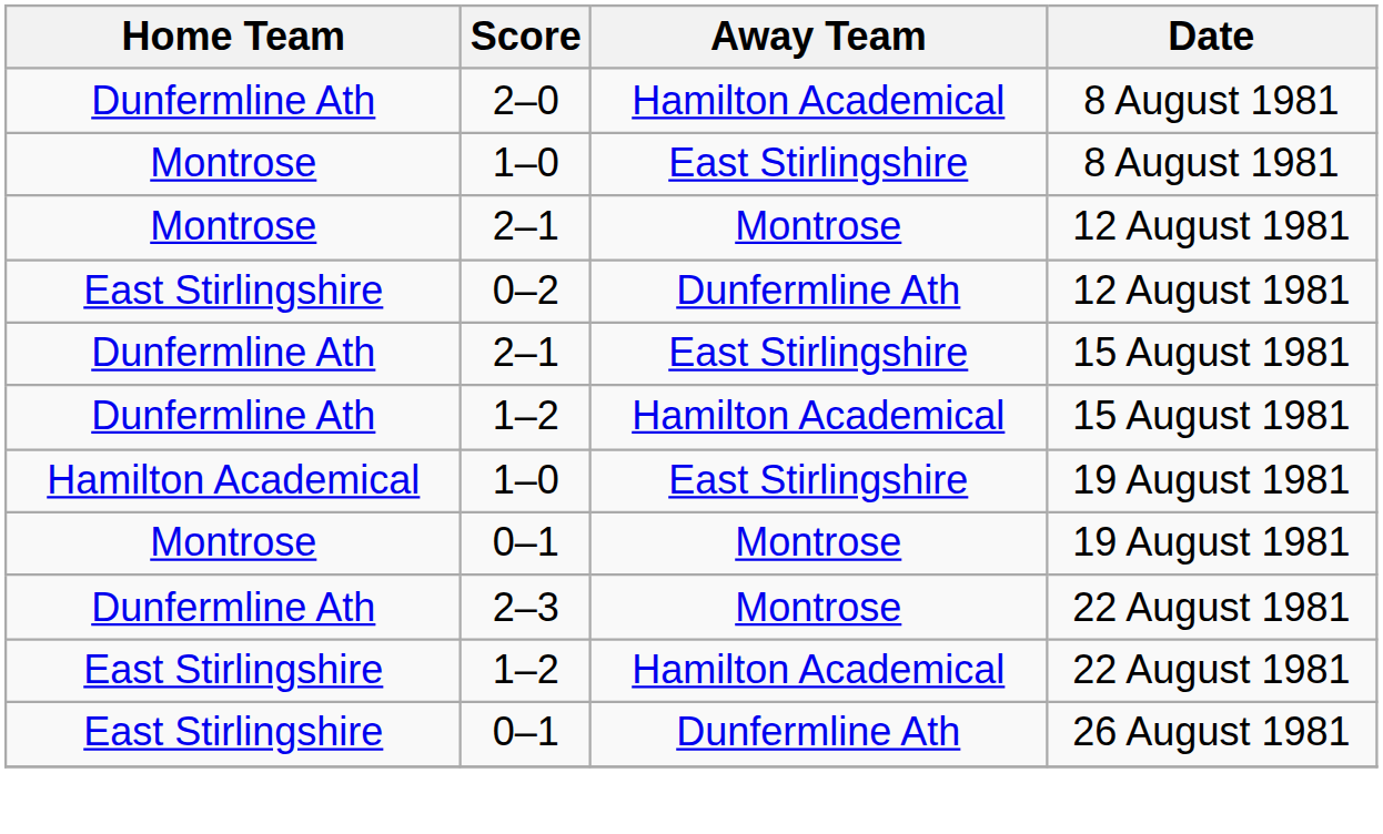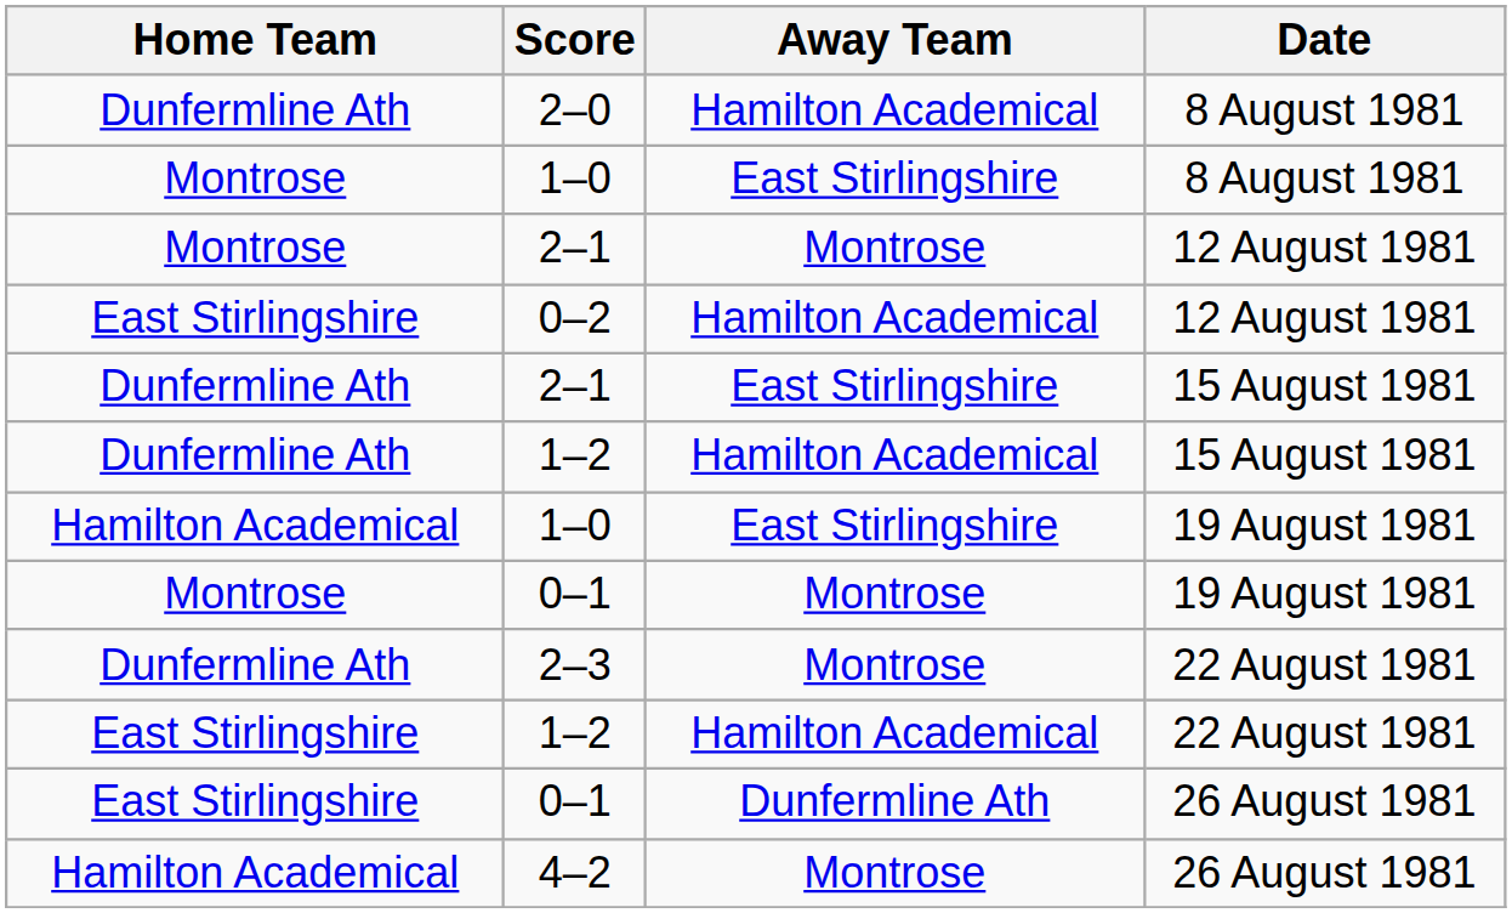0–2 | Away Team: Dunfermline Ath -> Hamilton Academical
+ row: Hamilton Academical | 4–2 | Montrose | 26 August 1981
